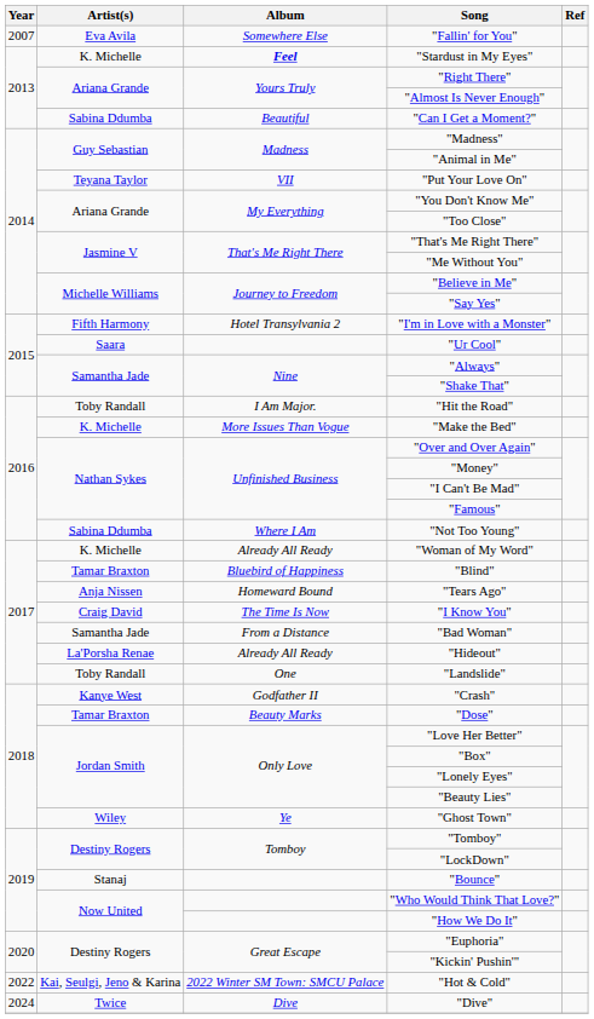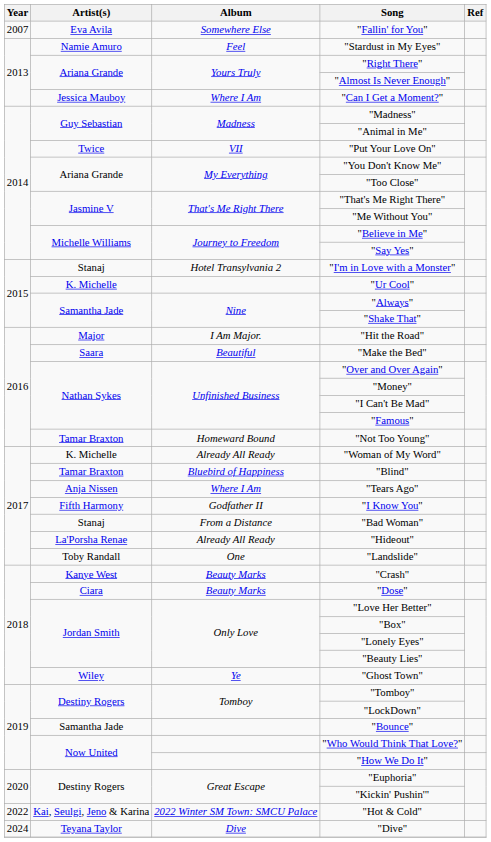"Stardust in My Eyes" | Artist(s): K. Michelle -> Namie Amuro
"Stardust in My Eyes" | Album: bold -> normal
"Can I Get a Moment?" | Artist(s): Sabina Ddumba -> Jessica Mauboy
"Can I Get a Moment?" | Album: Beautiful -> Where I Am
"Put Your Love On" | Artist(s): Teyana Taylor -> Twice
"I'm in Love with a Monster" | Artist(s): Fifth Harmony -> Stanaj
"Ur Cool" | Artist(s): Saara -> K. Michelle
"Hit the Road" | Artist(s): Toby Randall -> Major
"Make the Bed" | Artist(s): K. Michelle -> Saara
"Make the Bed" | Album: More Issues Than Vogue -> Beautiful
"Not Too Young" | Artist(s): Sabina Ddumba -> Tamar Braxton
"Not Too Young" | Album: Where I Am -> Homeward Bound
"Tears Ago" | Album: Homeward Bound -> Where I Am
"I Know You" | Artist(s): Craig David -> Fifth Harmony
"I Know You" | Album: The Time Is Now -> Godfather II
"Bad Woman" | Artist(s): Samantha Jade -> Stanaj
"Crash" | Album: Godfather II -> Beauty Marks
"Dose" | Artist(s): Tamar Braxton -> Ciara
"Bounce" | Artist(s): Stanaj -> Samantha Jade
"Dive" | Artist(s): Twice -> Teyana Taylor
